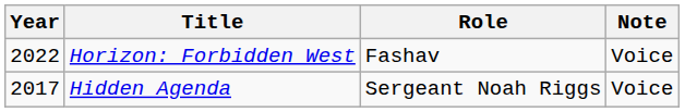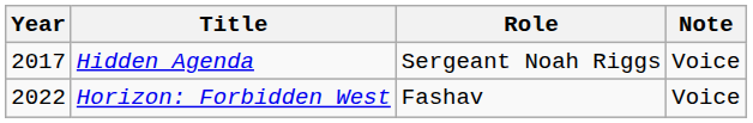rows swapped: Hidden Agenda <-> Horizon: Forbidden West
